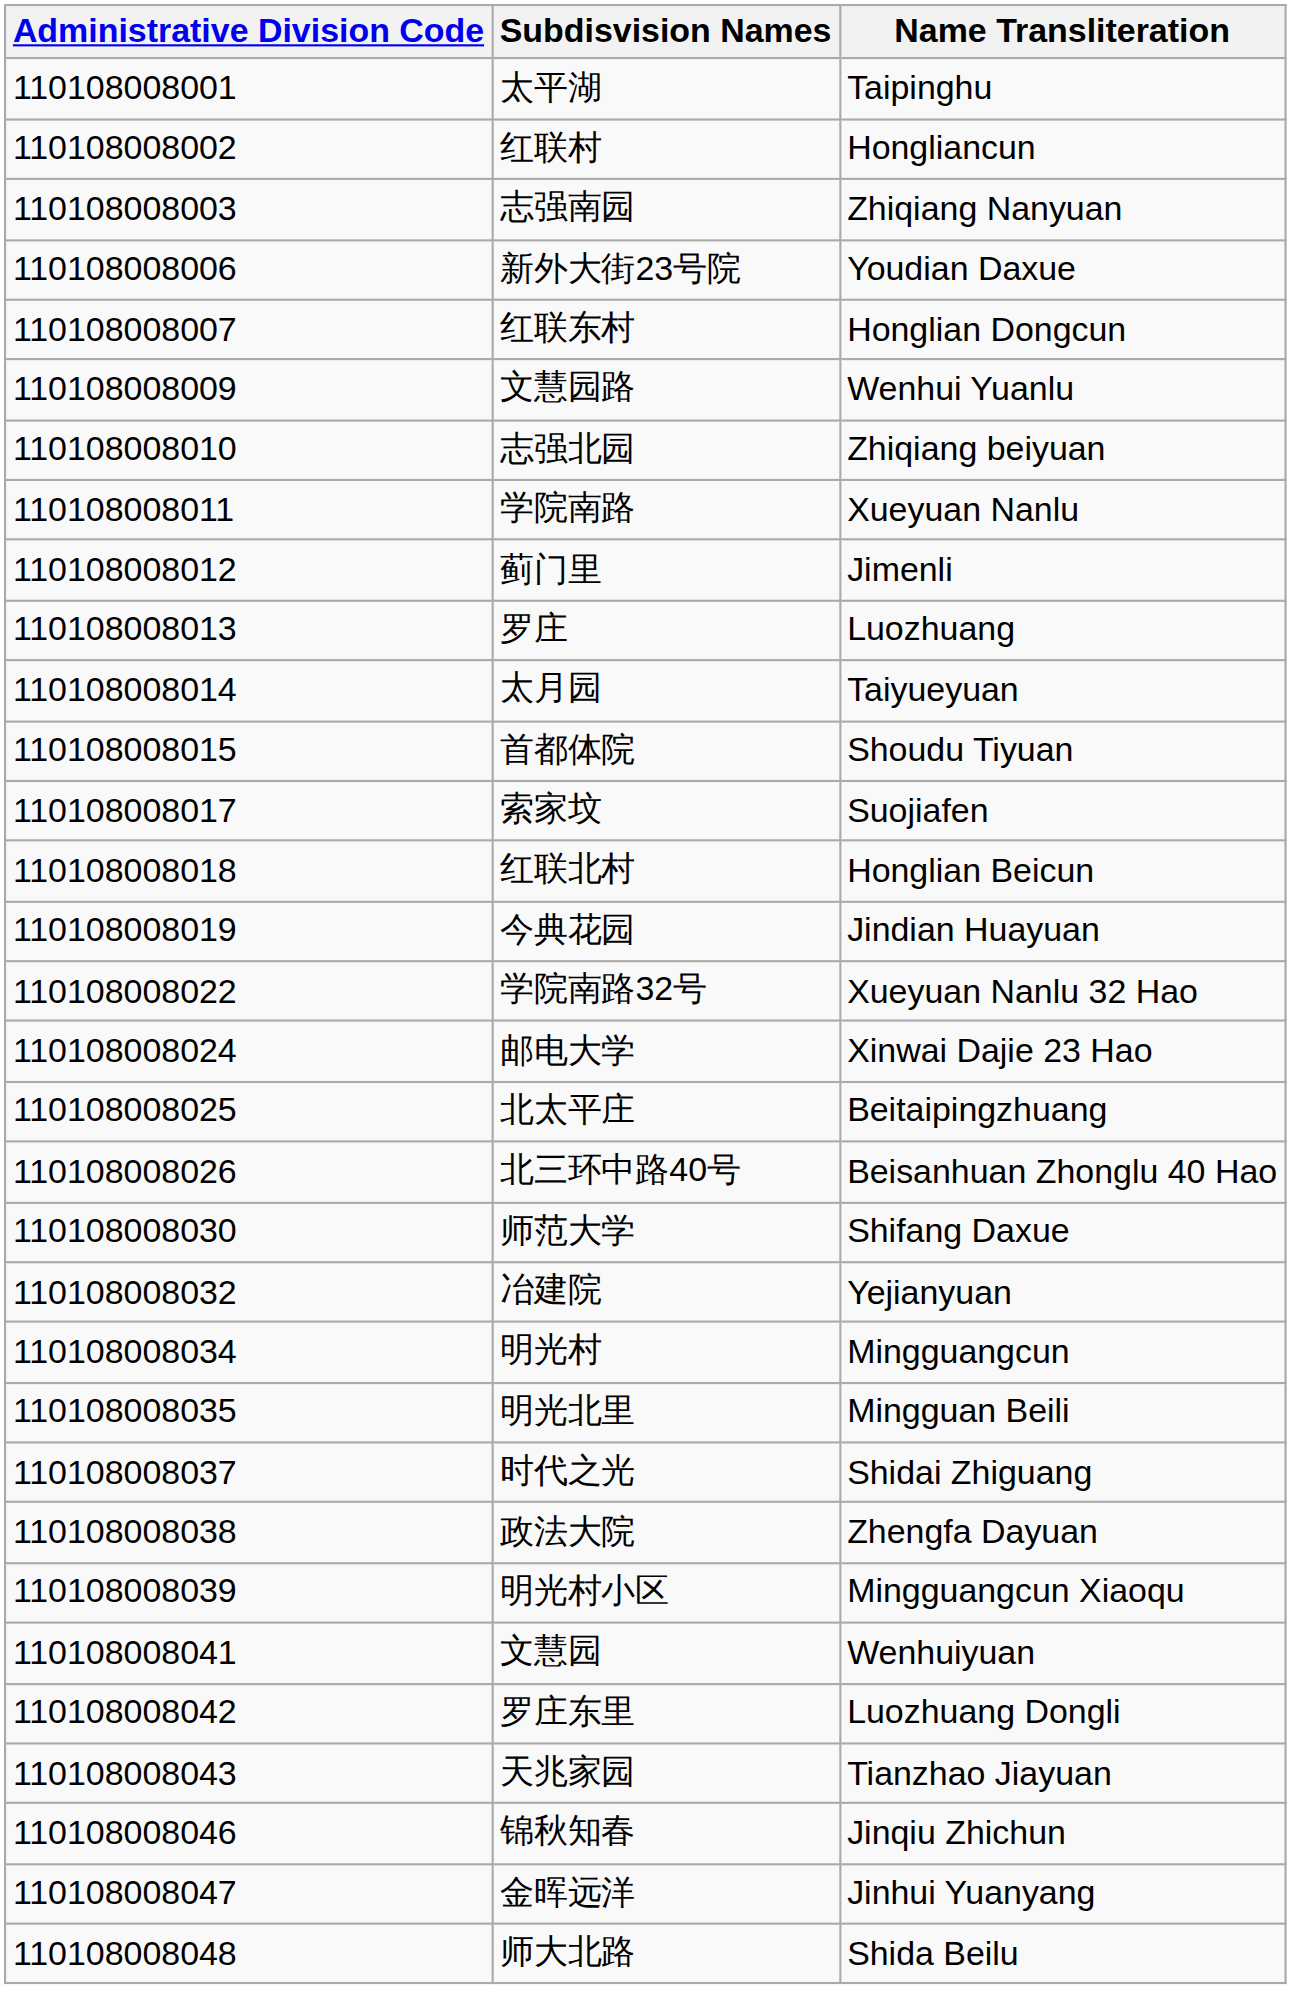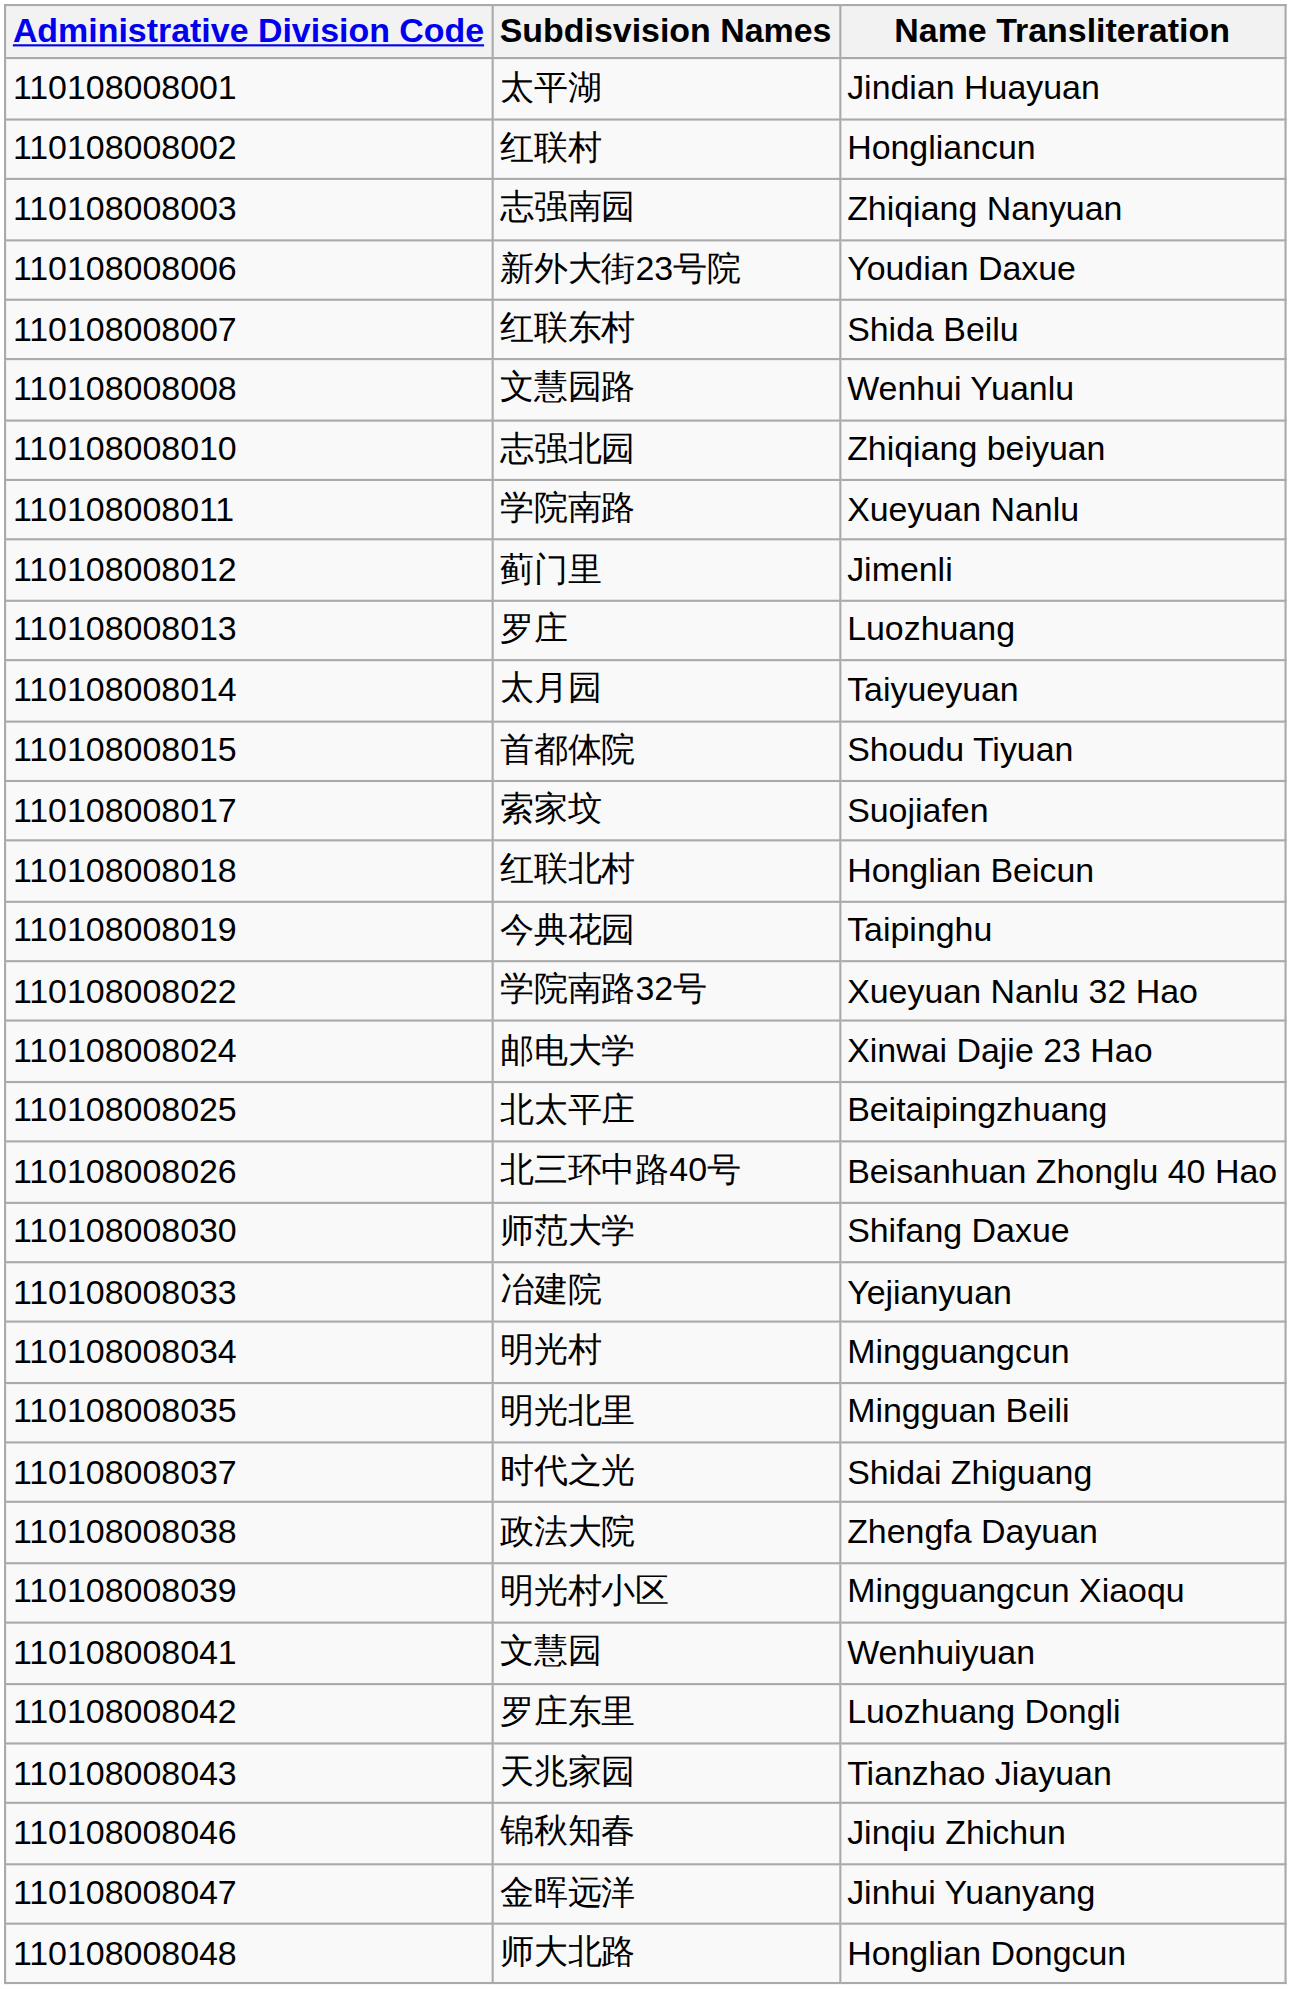太平湖 | Name Transliteration: Taipinghu -> Jindian Huayuan
红联东村 | Name Transliteration: Honglian Dongcun -> Shida Beilu
文慧园路 | Administrative Division Code: 110108008009 -> 110108008008
今典花园 | Name Transliteration: Jindian Huayuan -> Taipinghu
冶建院 | Administrative Division Code: 110108008032 -> 110108008033
师大北路 | Name Transliteration: Shida Beilu -> Honglian Dongcun
